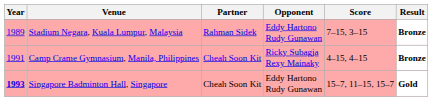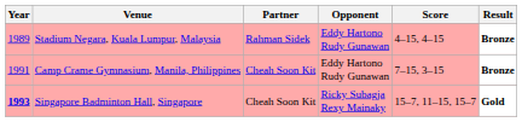Stadium Negara, Kuala Lumpur, Malaysia | Score: 7–15, 3–15 -> 4–15, 4–15
Camp Crame Gymnasium, Manila, Philippines | Opponent: Ricky Subagja Rexy Mainaky -> Eddy Hartono Rudy Gunawan
Camp Crame Gymnasium, Manila, Philippines | Score: 4–15, 4–15 -> 7–15, 3–15
Singapore Badminton Hall, Singapore | Opponent: Eddy Hartono Rudy Gunawan -> Ricky Subagja Rexy Mainaky
